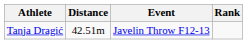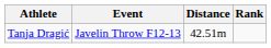columns swapped: Event <-> Distance
